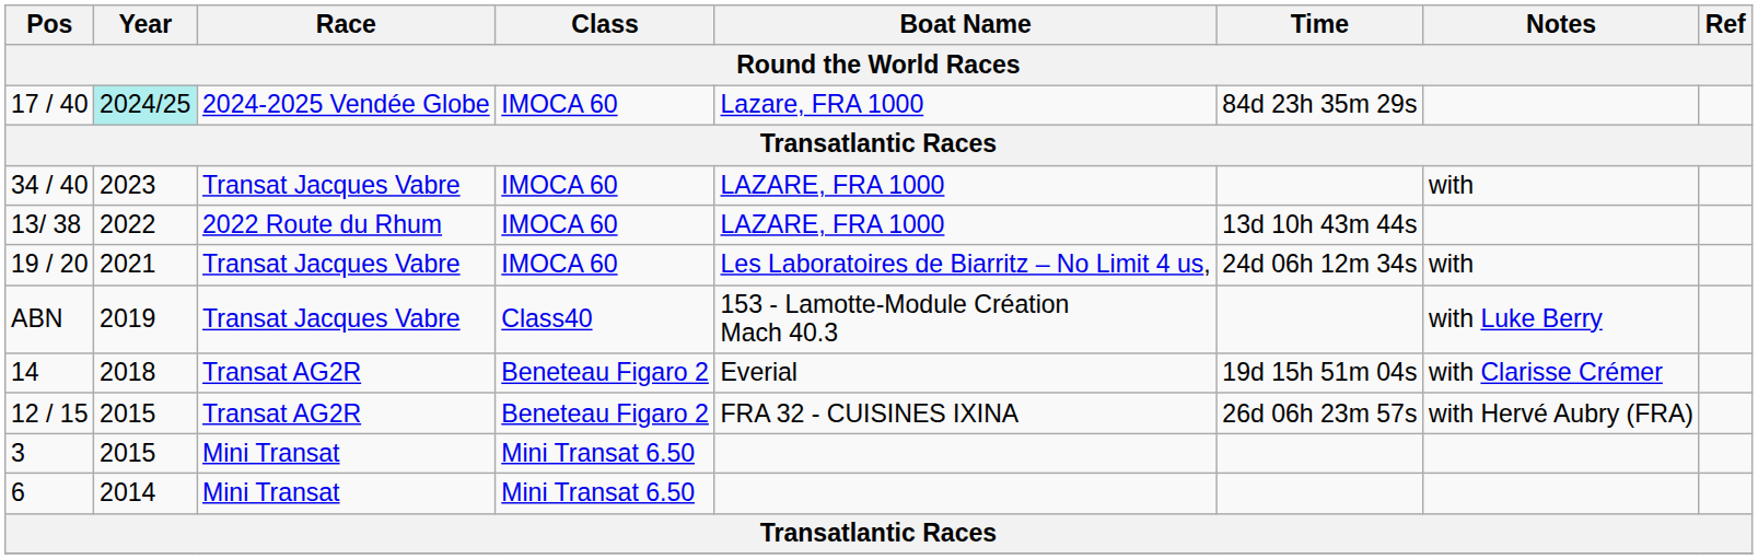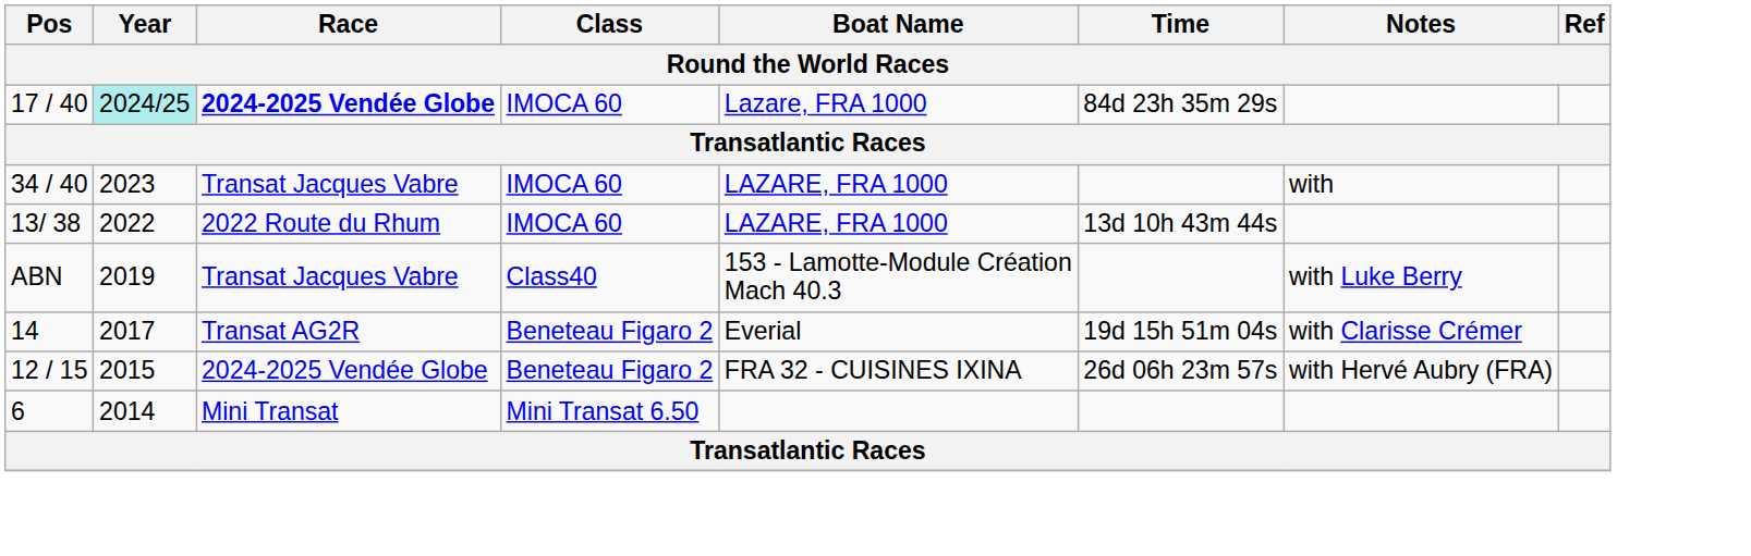17 / 40 | Race: normal -> bold
- row: 19 / 20 | 2021 | Transat Jacques Vabre | IMOCA 60 | Les Laboratoires de Biarritz – No Limit 4 us, | 24d 06h 12m 34s | with
14 | Year: 2018 -> 2017
12 / 15 | Race: Transat AG2R -> 2024-2025 Vendée Globe
- row: 3 | 2015 | Mini Transat | Mini Transat 6.50
